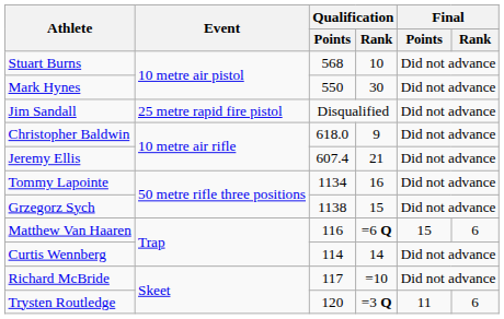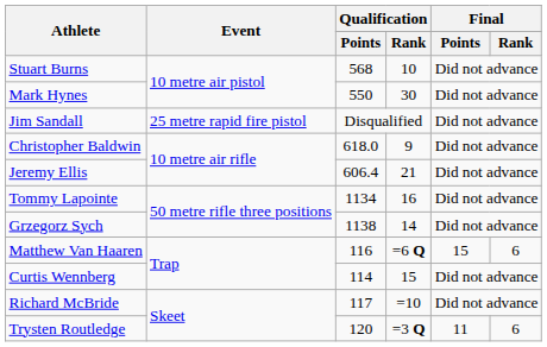Jeremy Ellis | Qualification / Points: 607.4 -> 606.4
Grzegorz Sych | Qualification / Rank: 15 -> 14
Curtis Wennberg | Qualification / Rank: 14 -> 15
